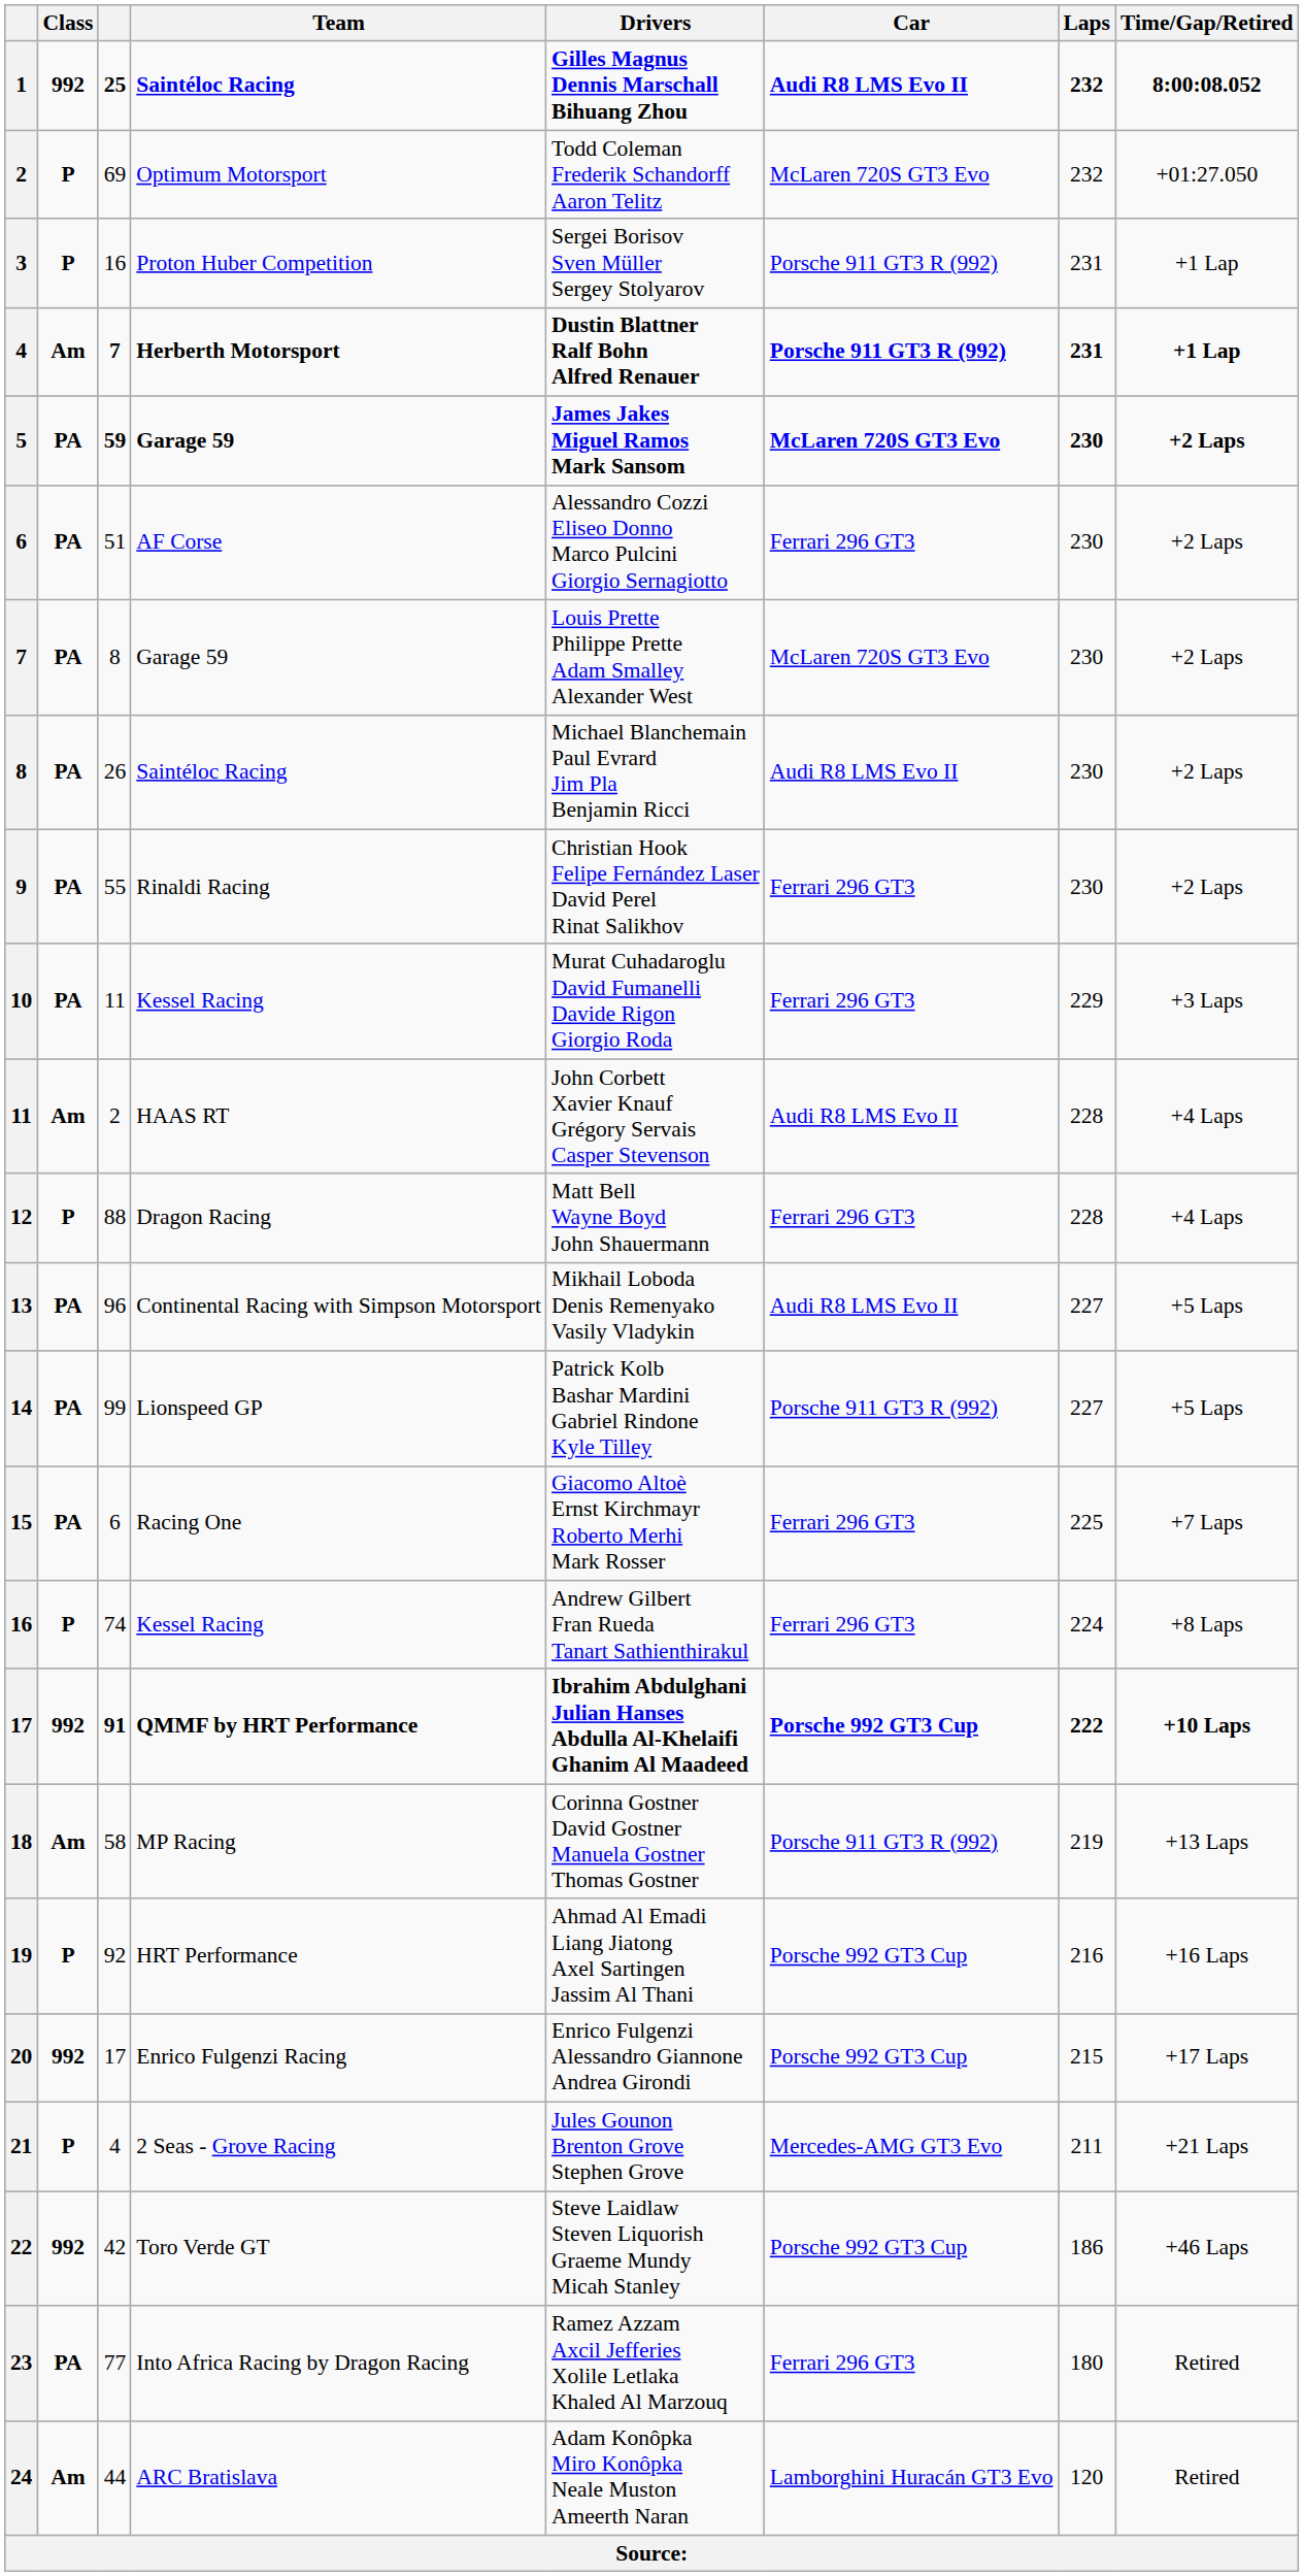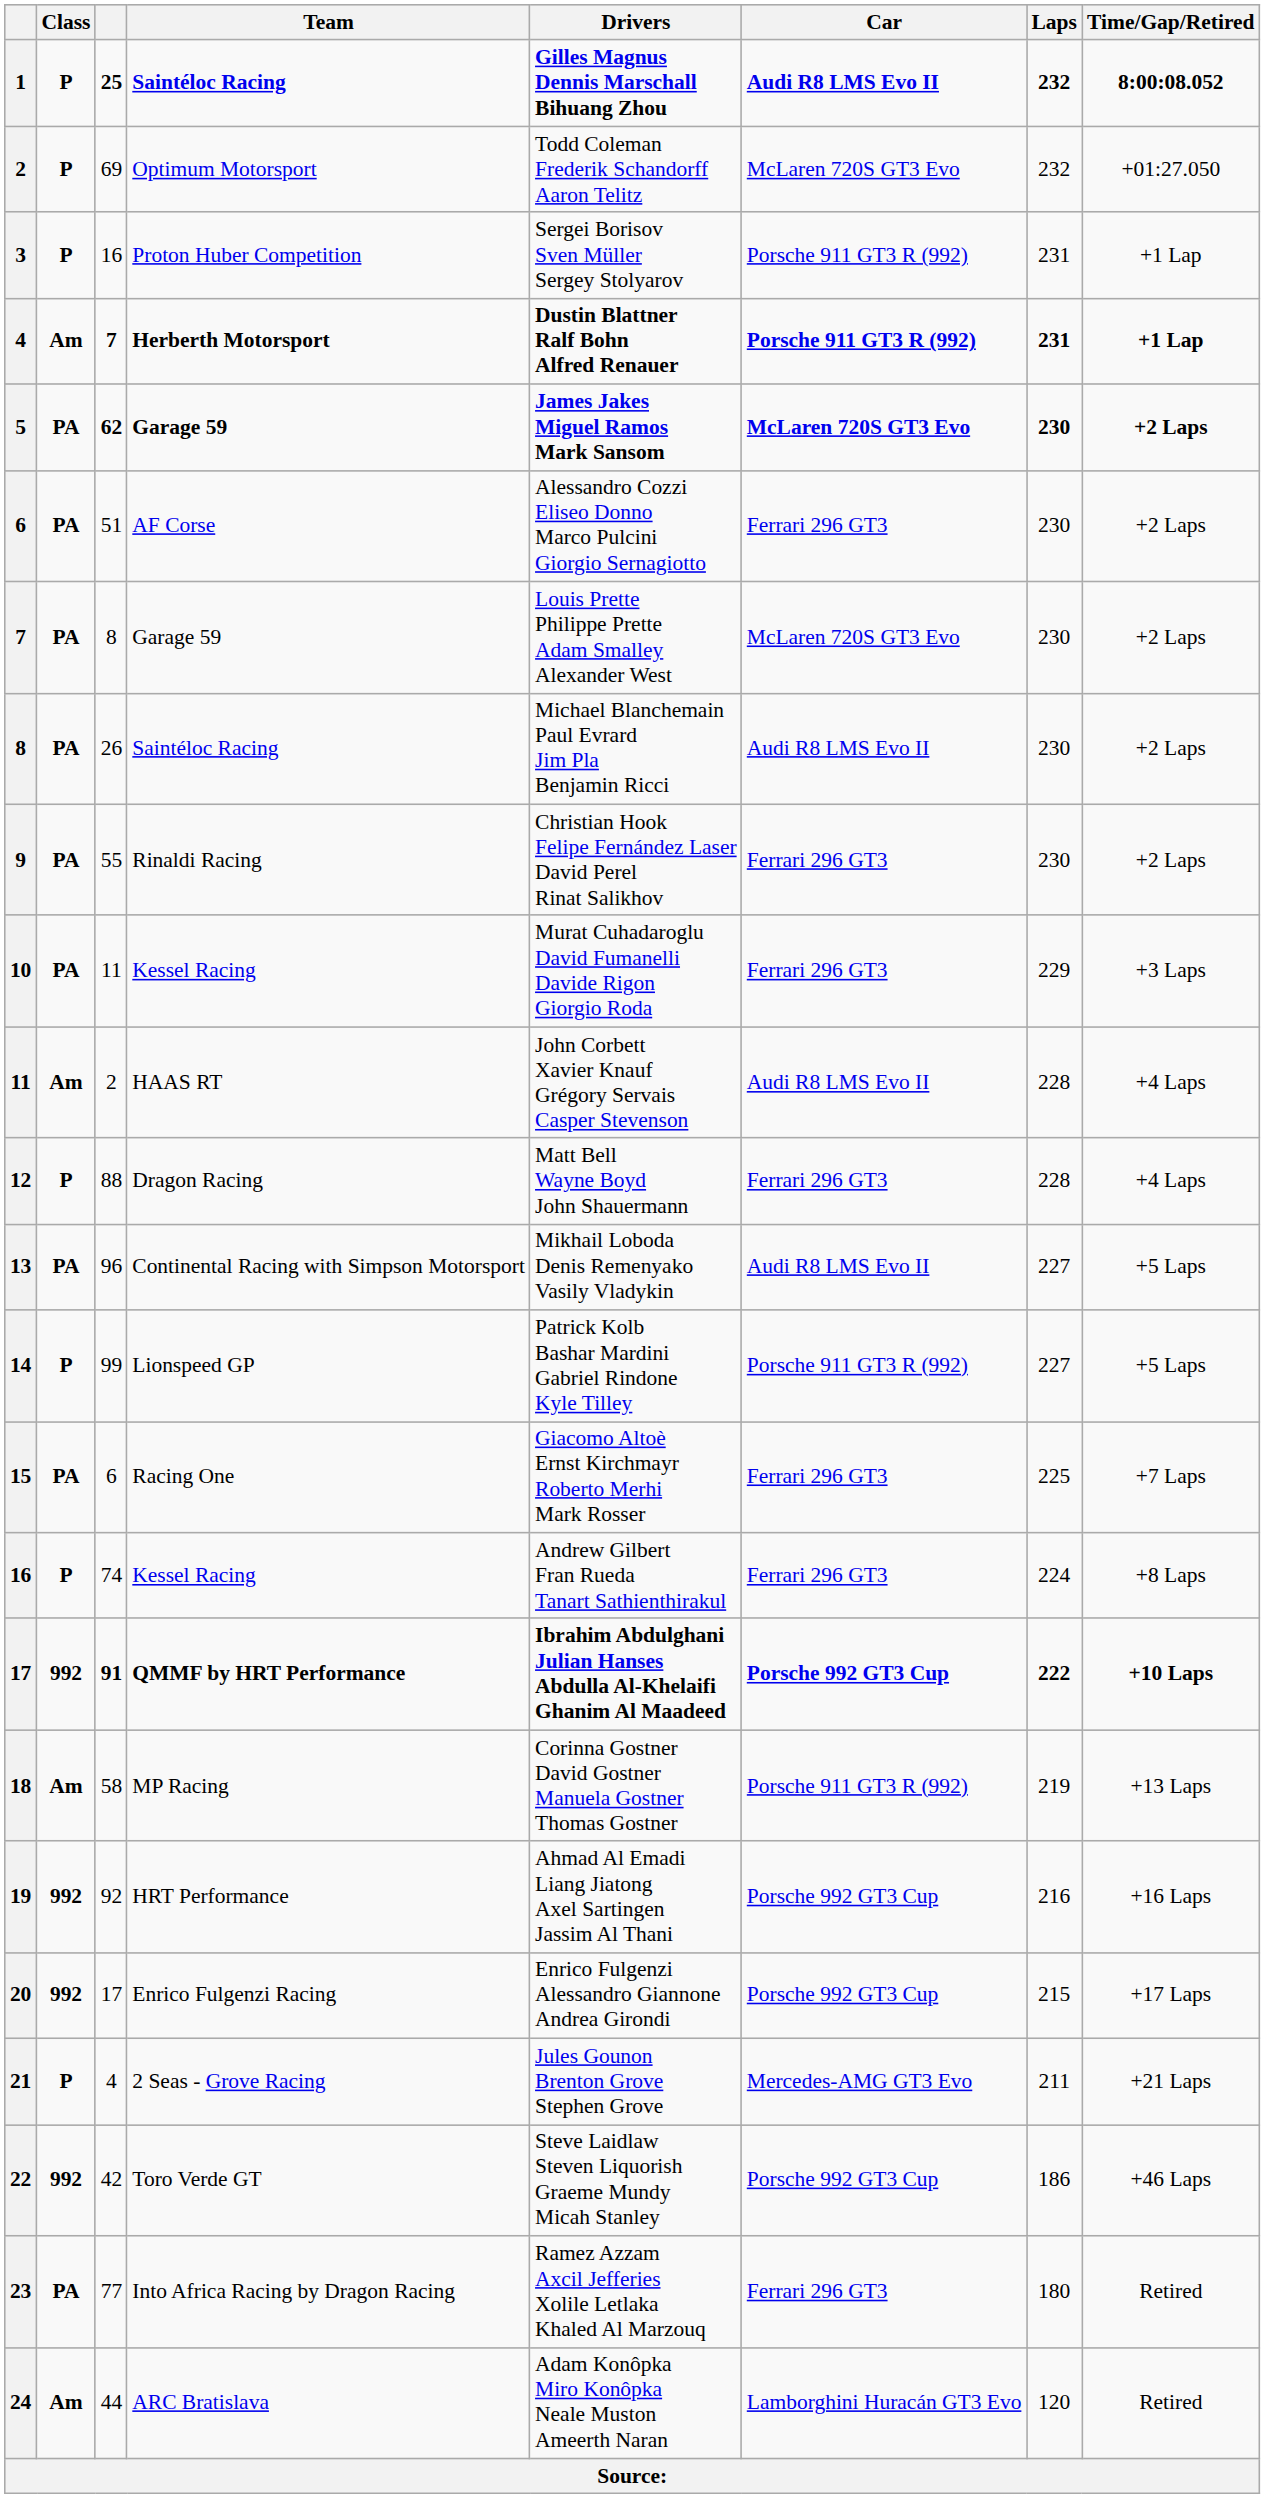1 | Class: 992 -> P
5 | column 3: 59 -> 62
14 | Class: PA -> P
19 | Class: P -> 992
